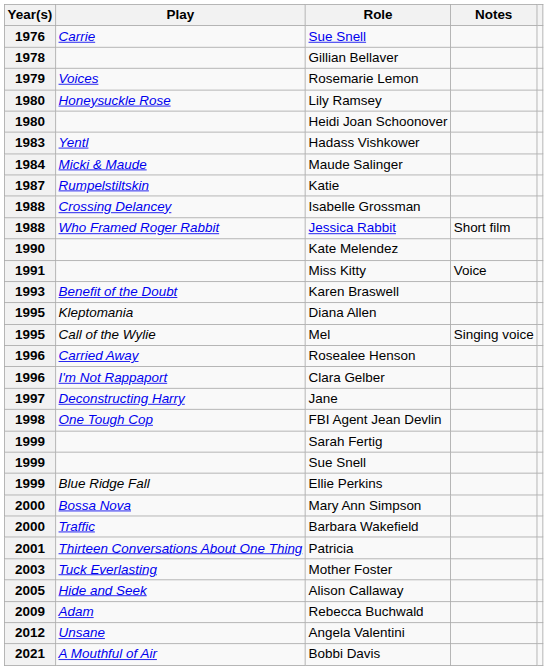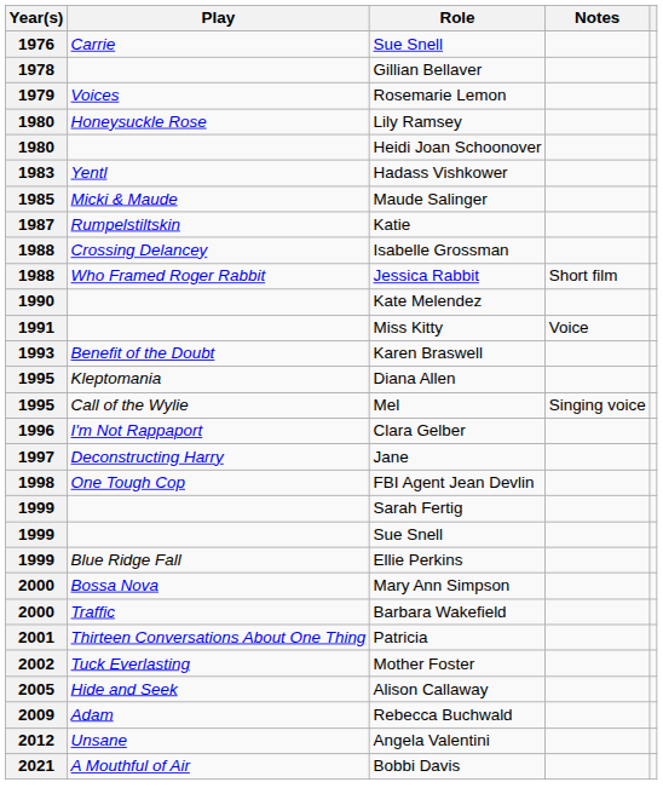Maude Salinger | Year(s): 1984 -> 1985
- row: 1996 | Carried Away | Rosealee Henson
Mother Foster | Year(s): 2003 -> 2002
